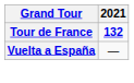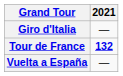+ row: Giro d'Italia | —
